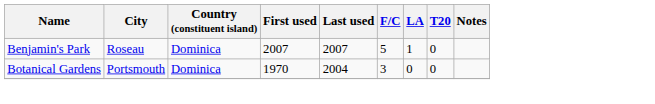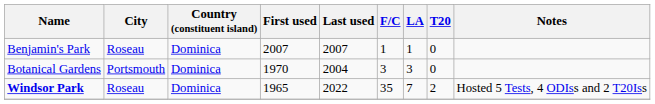Benjamin's Park | F/C: 5 -> 1
Botanical Gardens | LA: 0 -> 3
+ row: Windsor Park | Roseau | Dominica | 1965 | 2022 | 35 | 7 | 2 | Hosted 5 Tests, 4 ODIss and 2 T20Iss
